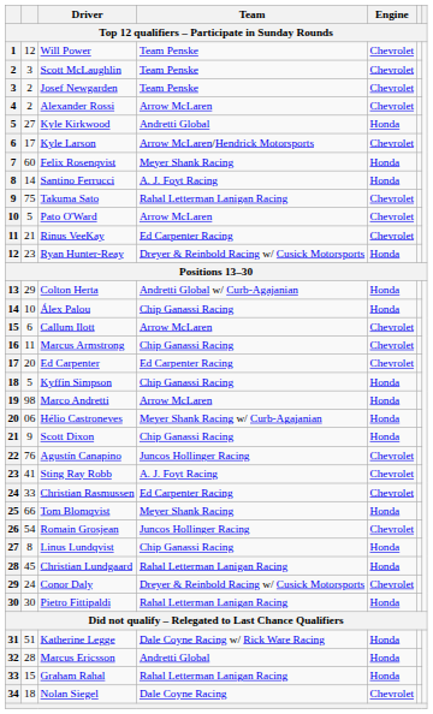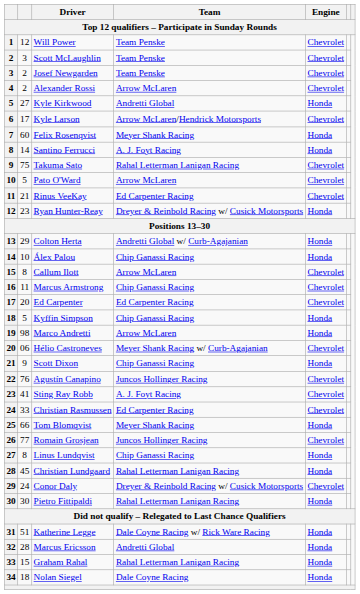Callum Ilott | column 2: 6 -> 8
Hélio Castroneves | Engine: Honda -> Chevrolet
Romain Grosjean | column 2: 54 -> 77
Nolan Siegel | Engine: Chevrolet -> Honda
